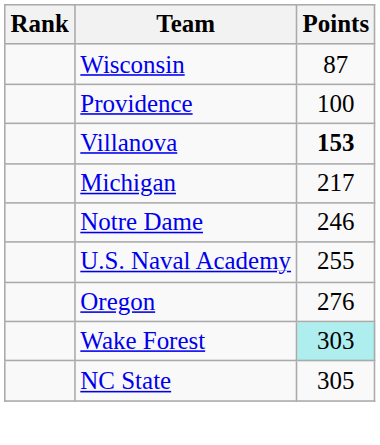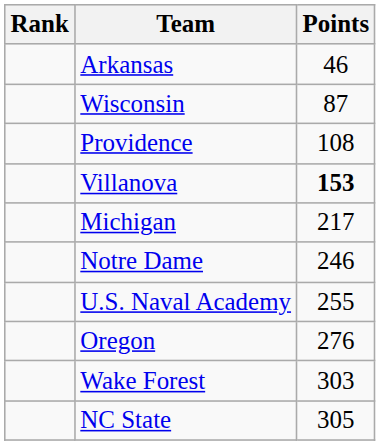+ row: Arkansas | 46
Providence | Points: 100 -> 108
Wake Forest | Points: paleturquoise background -> no background
